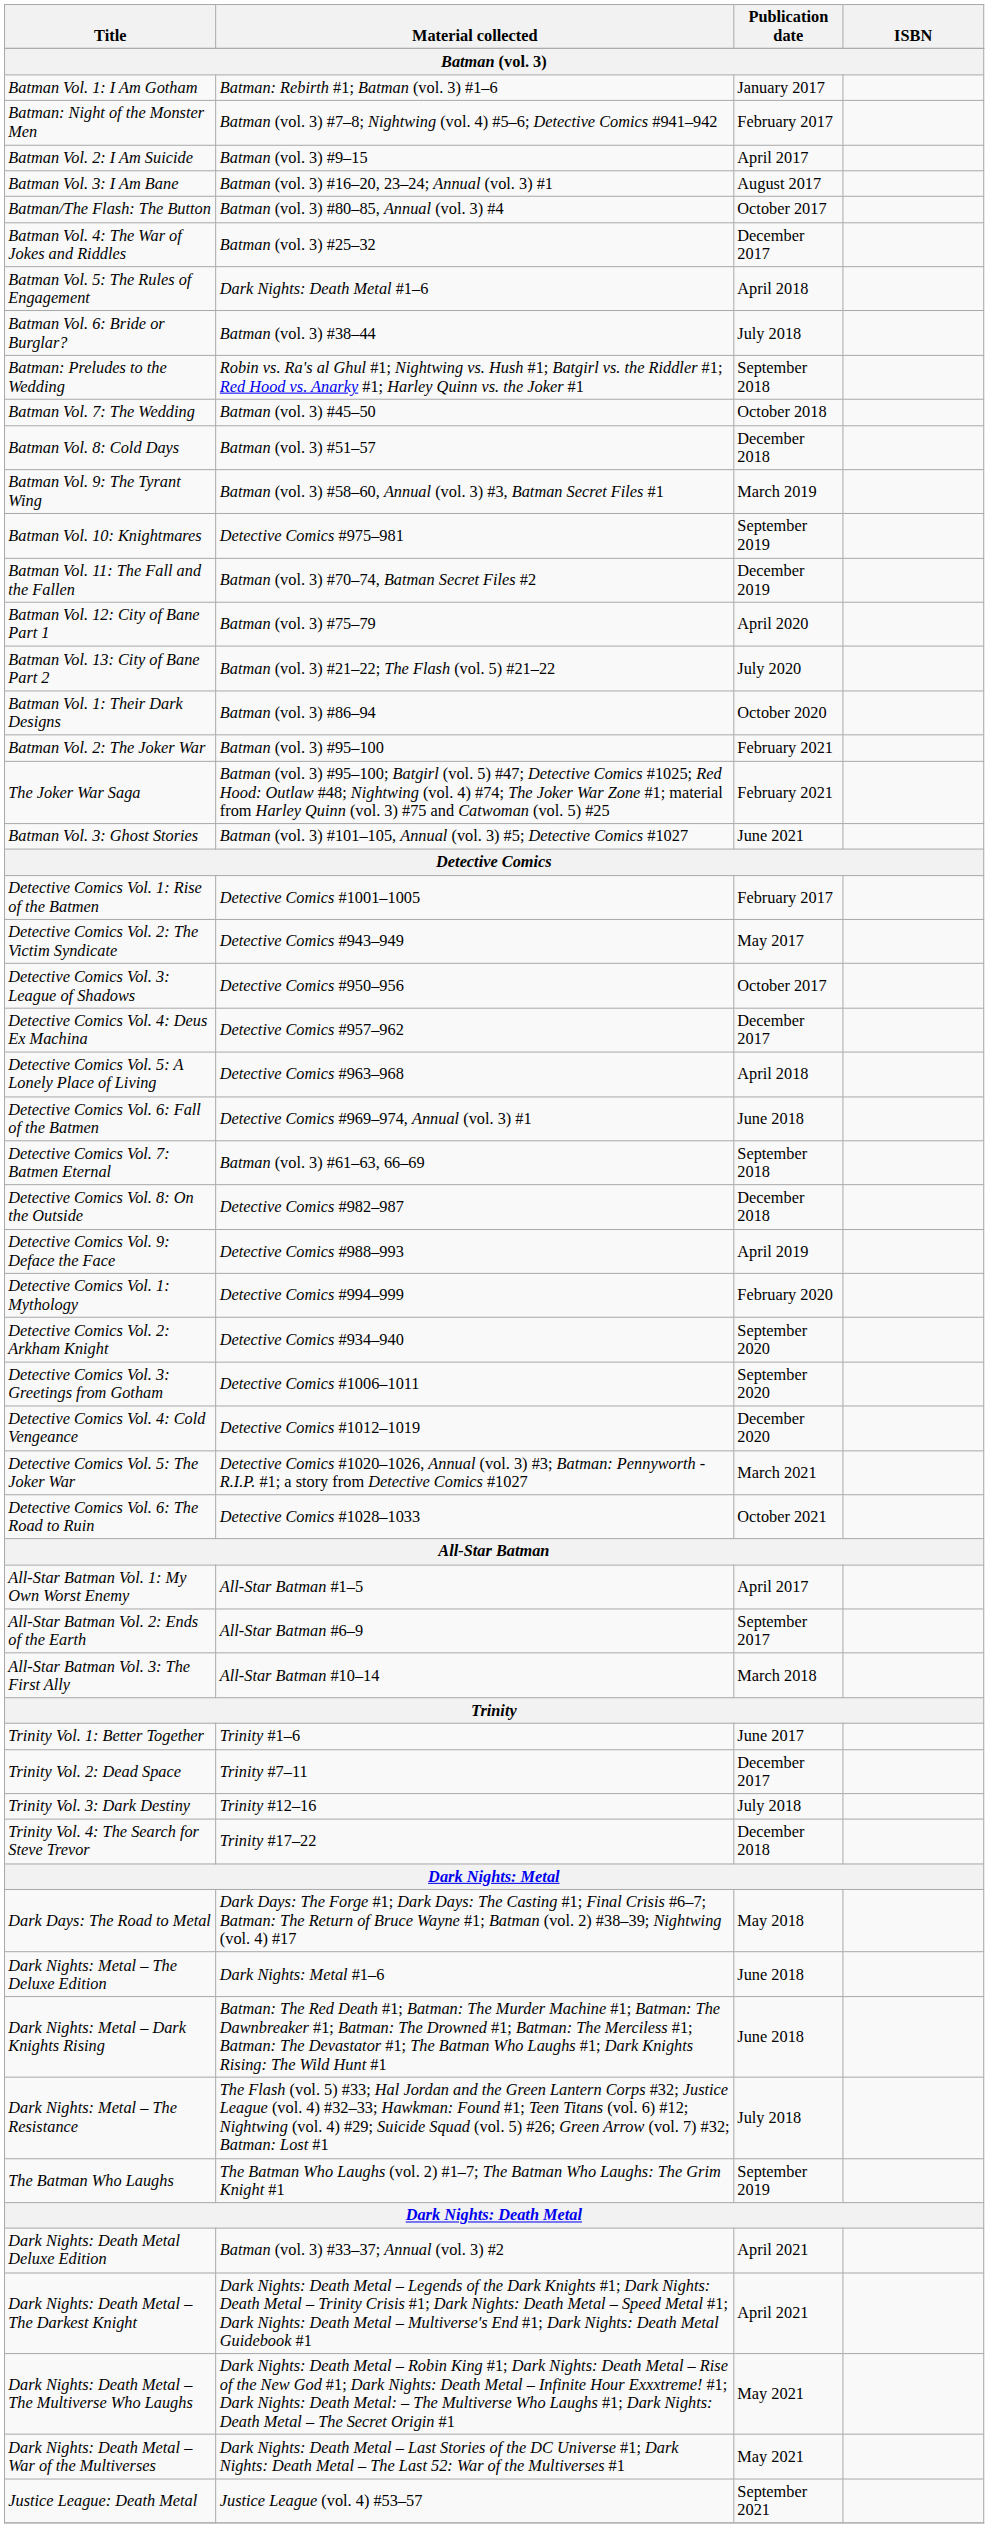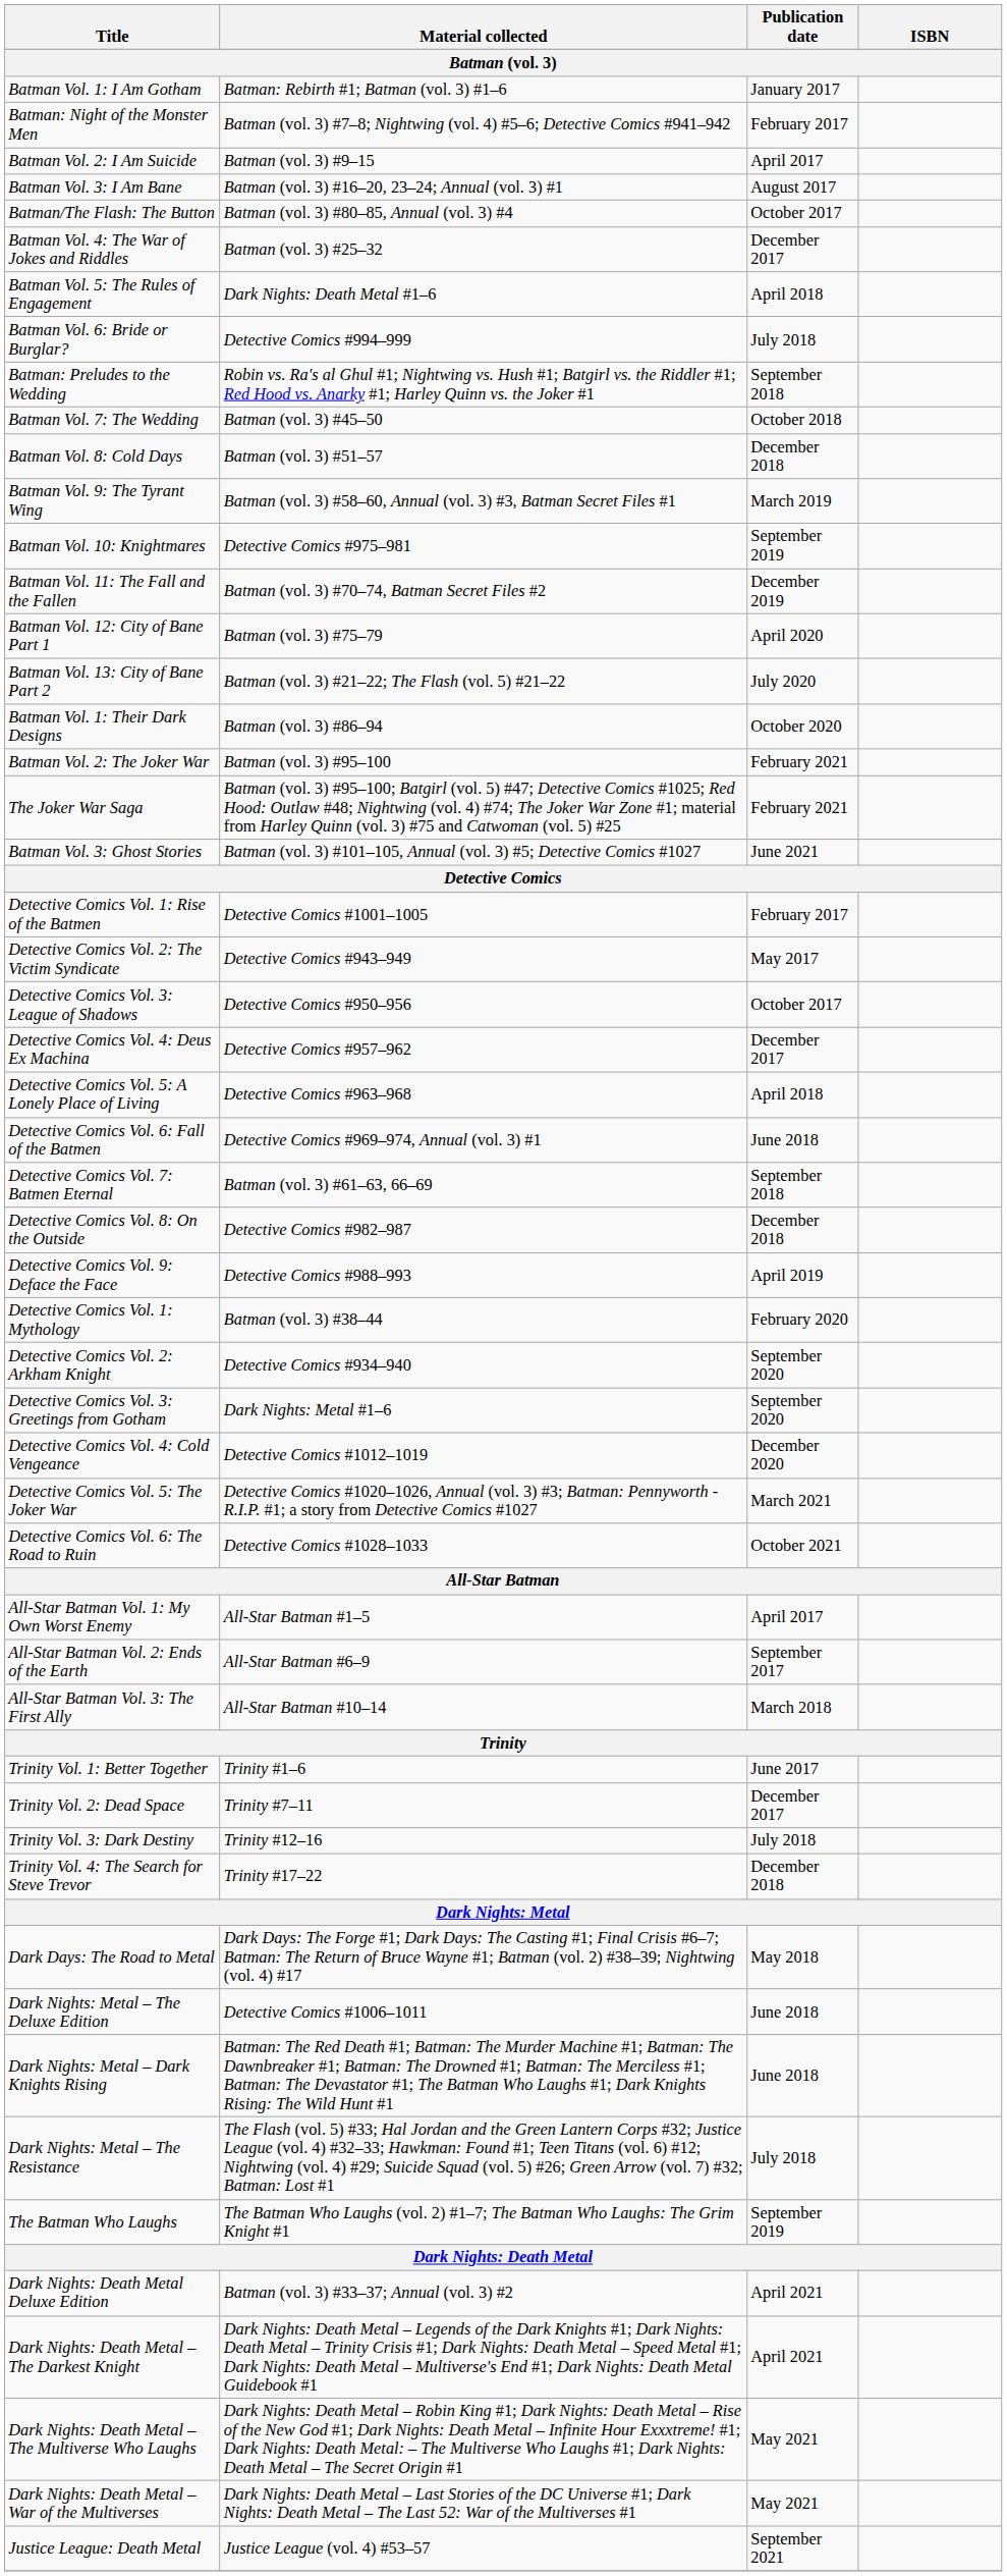Batman Vol. 6: Bride or Burglar? | Material collected: Batman (vol. 3) #38–44 -> Detective Comics #994–999
Detective Comics Vol. 1: Mythology | Material collected: Detective Comics #994–999 -> Batman (vol. 3) #38–44
Detective Comics Vol. 3: Greetings from Gotham | Material collected: Detective Comics #1006–1011 -> Dark Nights: Metal #1–6
Dark Nights: Metal – The Deluxe Edition | Material collected: Dark Nights: Metal #1–6 -> Detective Comics #1006–1011
